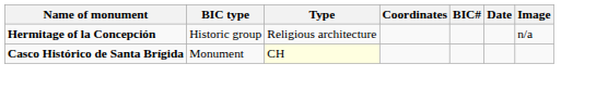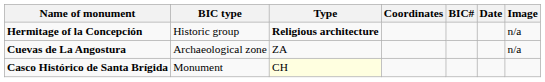Hermitage of la Concepción | Type: normal -> bold
+ row: Cuevas de La Angostura | Archaeological zone | ZA | n/a
